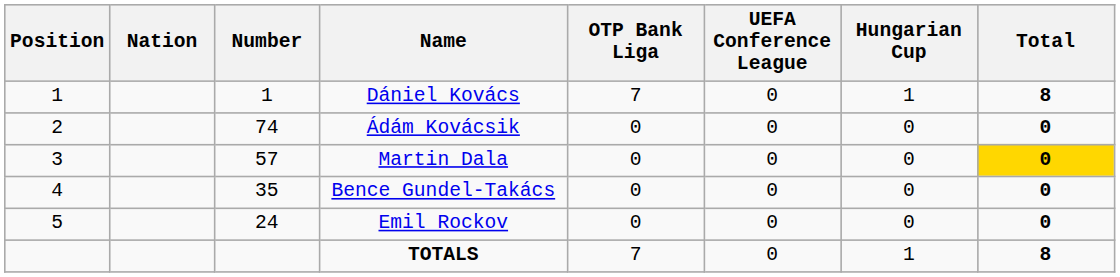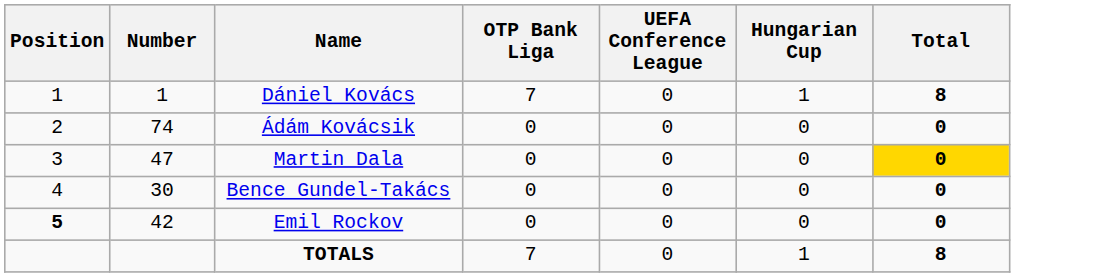- column: Nation
Martin Dala | Number: 57 -> 47
Bence Gundel-Takács | Number: 35 -> 30
Emil Rockov | Position: normal -> bold
Emil Rockov | Number: 24 -> 42
